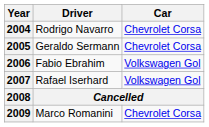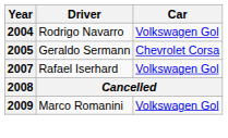2004 | Car: Chevrolet Corsa -> Volkswagen Gol
- row: 2006 | Fabio Ebrahim | Volkswagen Gol
2009 | Car: Chevrolet Corsa -> Volkswagen Gol
